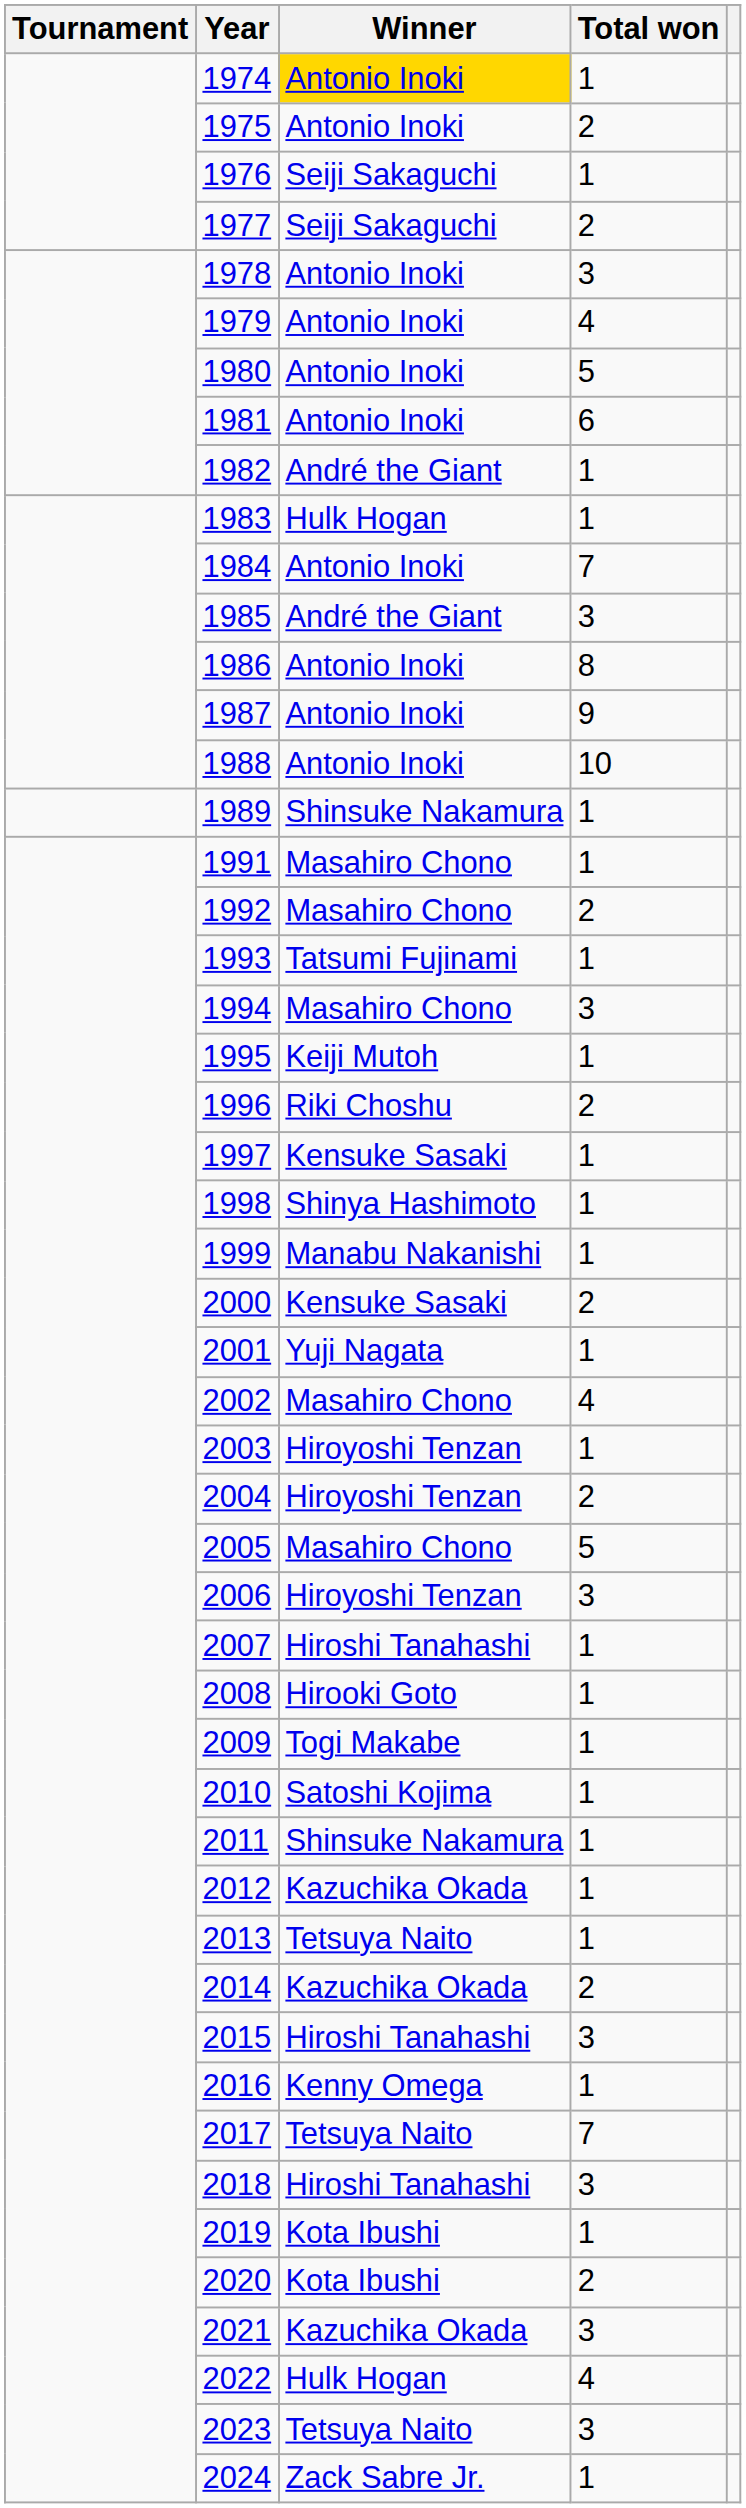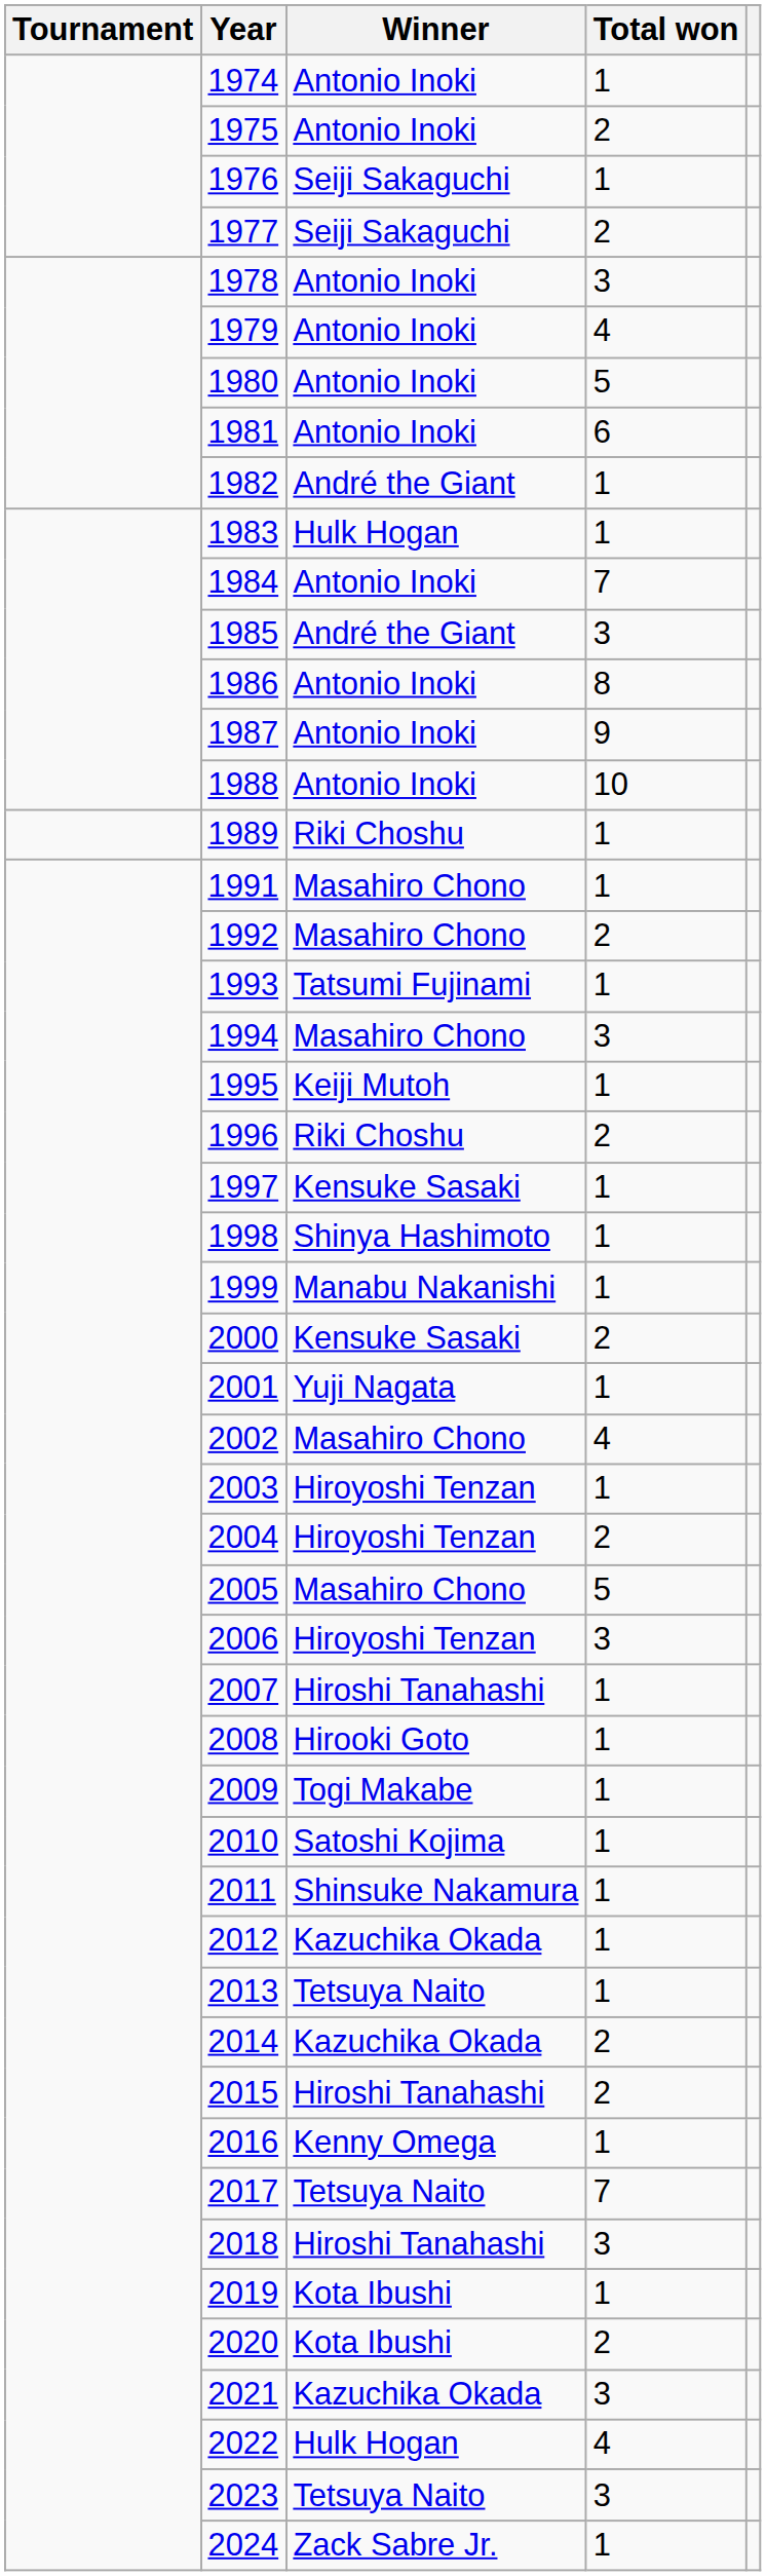1974 | Winner: gold background -> no background
1989 | Winner: Shinsuke Nakamura -> Riki Choshu
2015 | Total won: 3 -> 2
